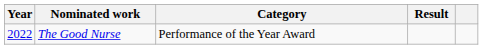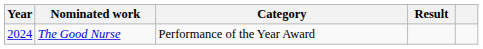The Good Nurse | Year: 2022 -> 2024
